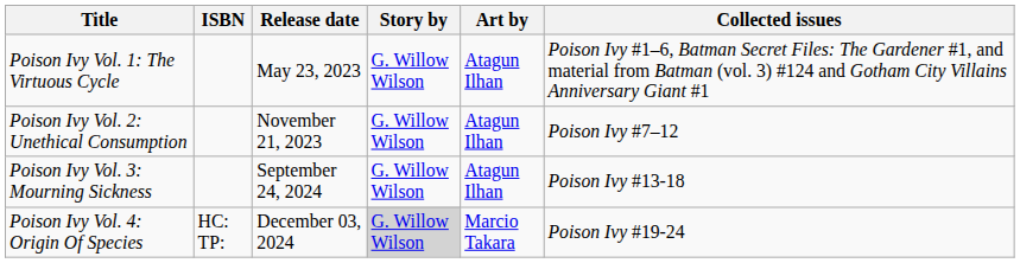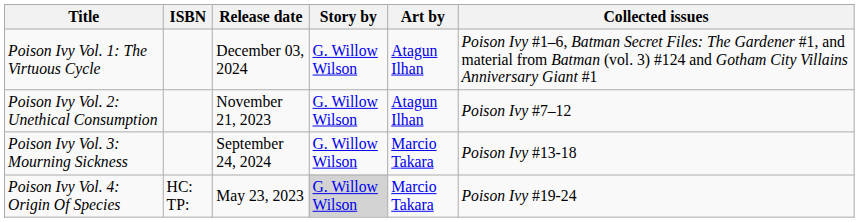Poison Ivy Vol. 1: The Virtuous Cycle | Release date: May 23, 2023 -> December 03, 2024
Poison Ivy Vol. 3: Mourning Sickness | Art by: Atagun Ilhan -> Marcio Takara
Poison Ivy Vol. 4: Origin Of Species | Release date: December 03, 2024 -> May 23, 2023
